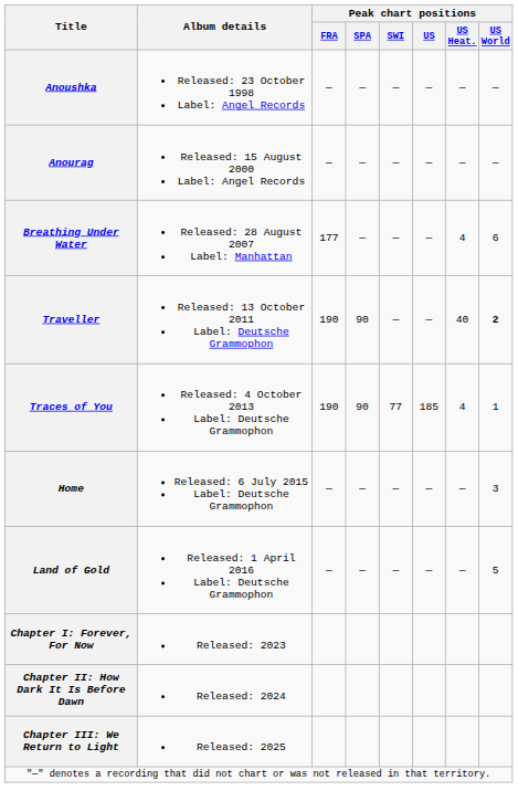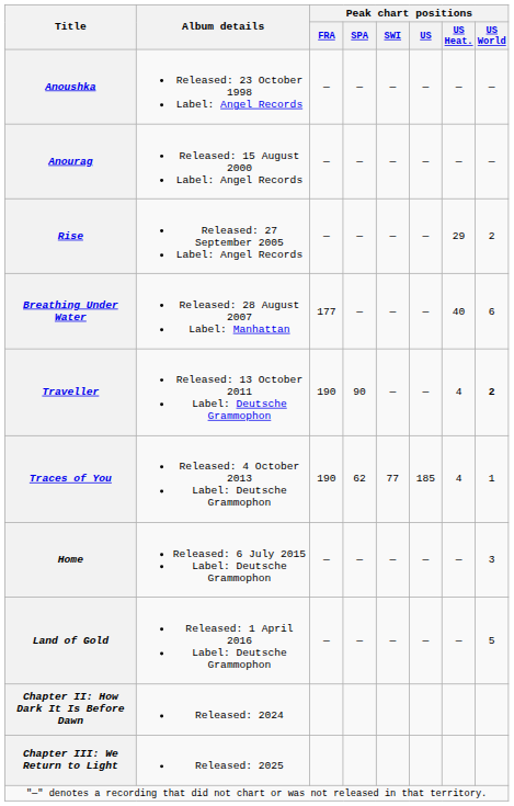+ row: Rise | Released: 27 September 2005 Label: Angel Records | — | — | — | — | 29 | 2
Breathing Under Water | Peak chart positions / US Heat.: 4 -> 40
Traveller | Peak chart positions / US Heat.: 40 -> 4
Traces of You | Peak chart positions / SPA: 90 -> 62
- row: Chapter I: Forever, For Now | Released: 2023
